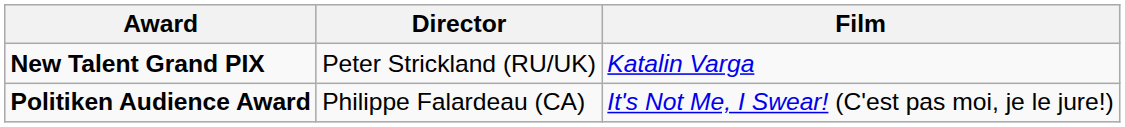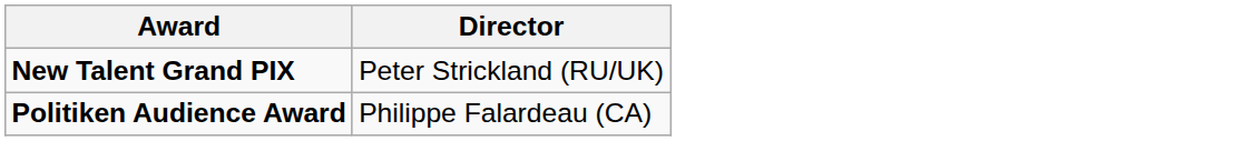- column: Film | Katalin Varga | It's Not Me, I Swear! (C'est pas moi, je le jure!)
